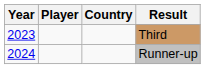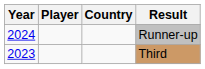rows swapped: Third <-> Runner-up
